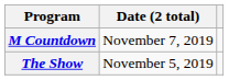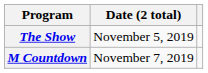rows swapped: M Countdown <-> The Show
